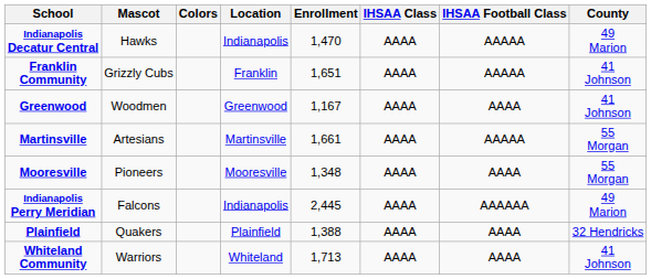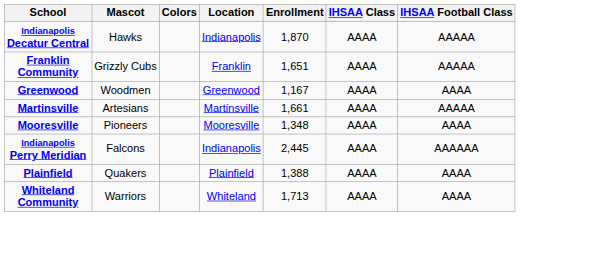- column: County | 49 Marion | 41 Johnson | 41 Johnson | 55 Morgan | 55 Morgan | 49 Marion | 32 Hendricks | 41 Johnson
Indianapolis Decatur Central | Enrollment: 1,470 -> 1,870
